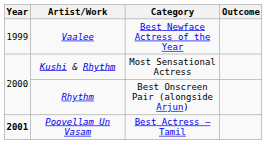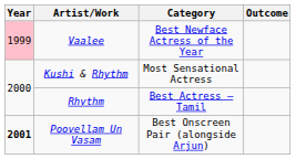Vaalee | Year: no background -> pink background
Rhythm | Category: Best Onscreen Pair (alongside Arjun) -> Best Actress – Tamil
Poovellam Un Vasam | Category: Best Actress – Tamil -> Best Onscreen Pair (alongside Arjun)
